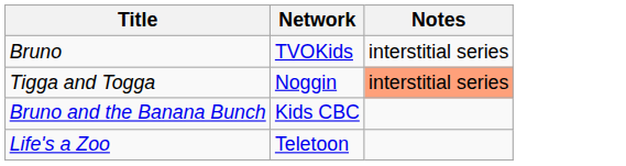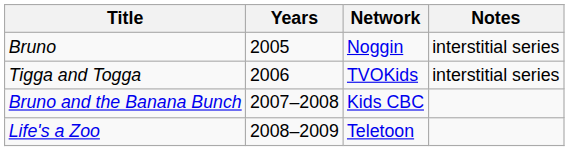+ column: Years | 2005 | 2006 | 2007–2008 | 2008–2009
Bruno | Network: TVOKids -> Noggin
Tigga and Togga | Network: Noggin -> TVOKids
Tigga and Togga | Notes: lightsalmon background -> no background
